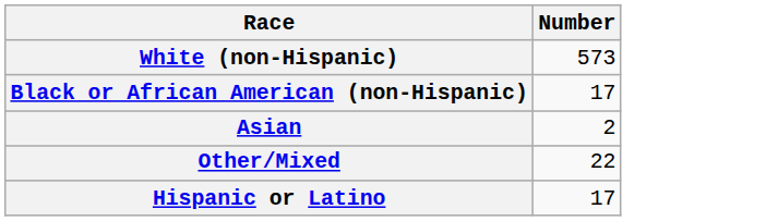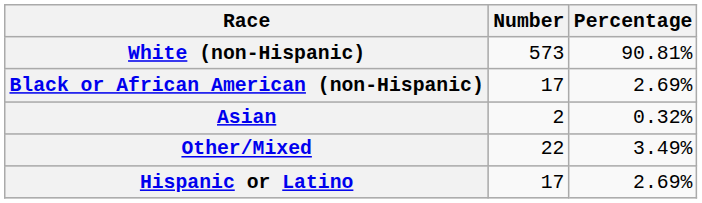+ column: Percentage | 90.81% | 2.69% | 0.32% | 3.49% | 2.69%
